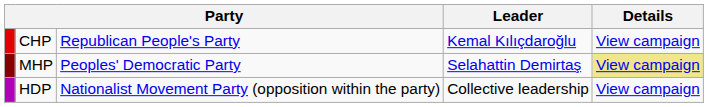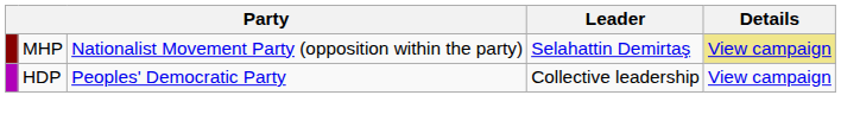- row: CHP | Republican People's Party | Kemal Kılıçdaroğlu | View campaign
MHP | column 3: Peoples' Democratic Party -> Nationalist Movement Party (opposition within the party)
HDP | column 3: Nationalist Movement Party (opposition within the party) -> Peoples' Democratic Party
